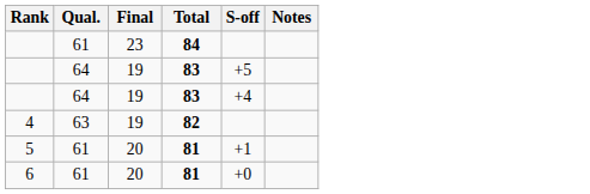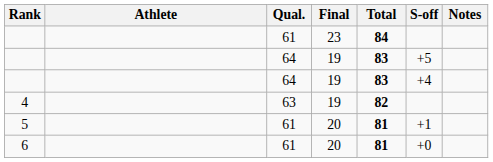+ column: Athlete
